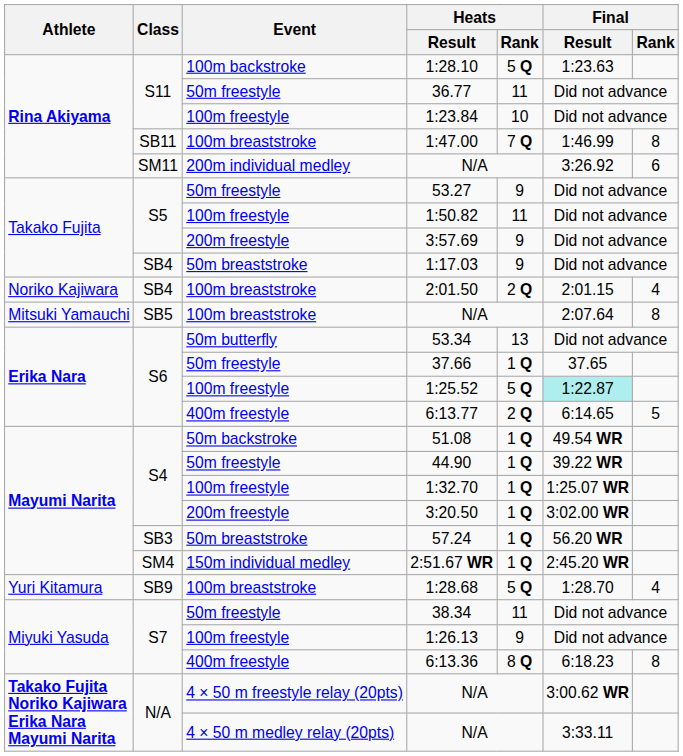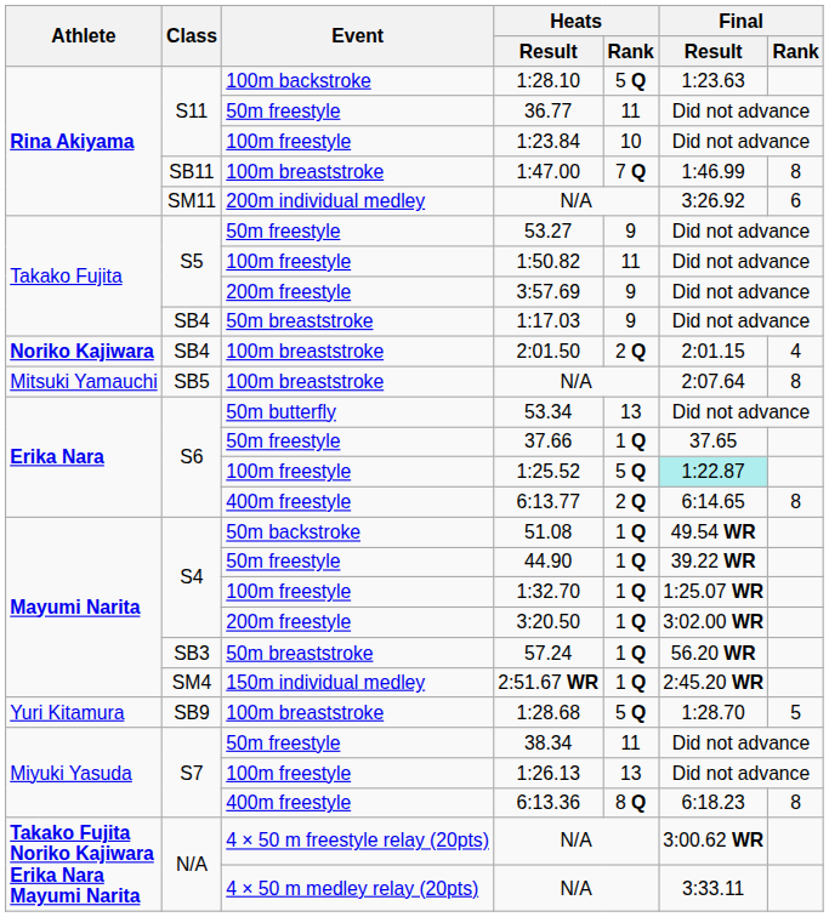2:01.50 | Athlete: normal -> bold
6:13.77 | Final / Rank: 5 -> 8
1:28.68 | Final / Rank: 4 -> 5
1:26.13 | Heats / Rank: 9 -> 13
